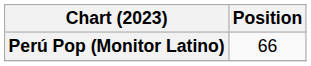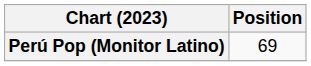Perú Pop (Monitor Latino) | Position: 66 -> 69
